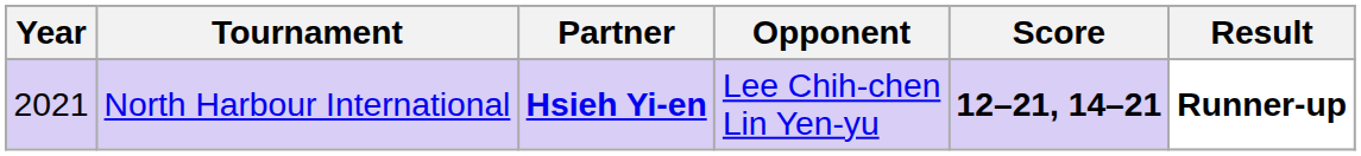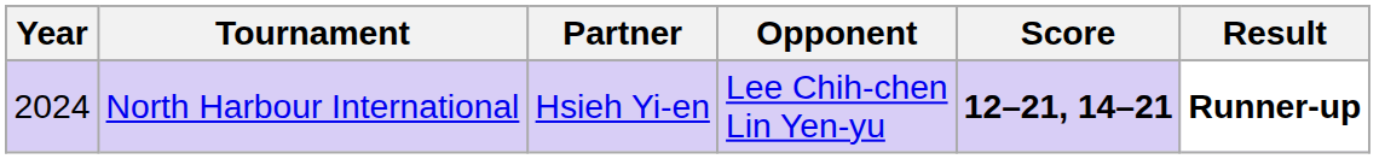North Harbour International | Year: 2021 -> 2024
North Harbour International | Partner: bold -> normal
